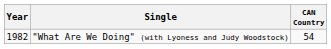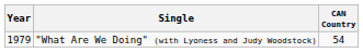"What Are We Doing" (with Lyoness and Judy Woodstock) | Year: 1982 -> 1979
